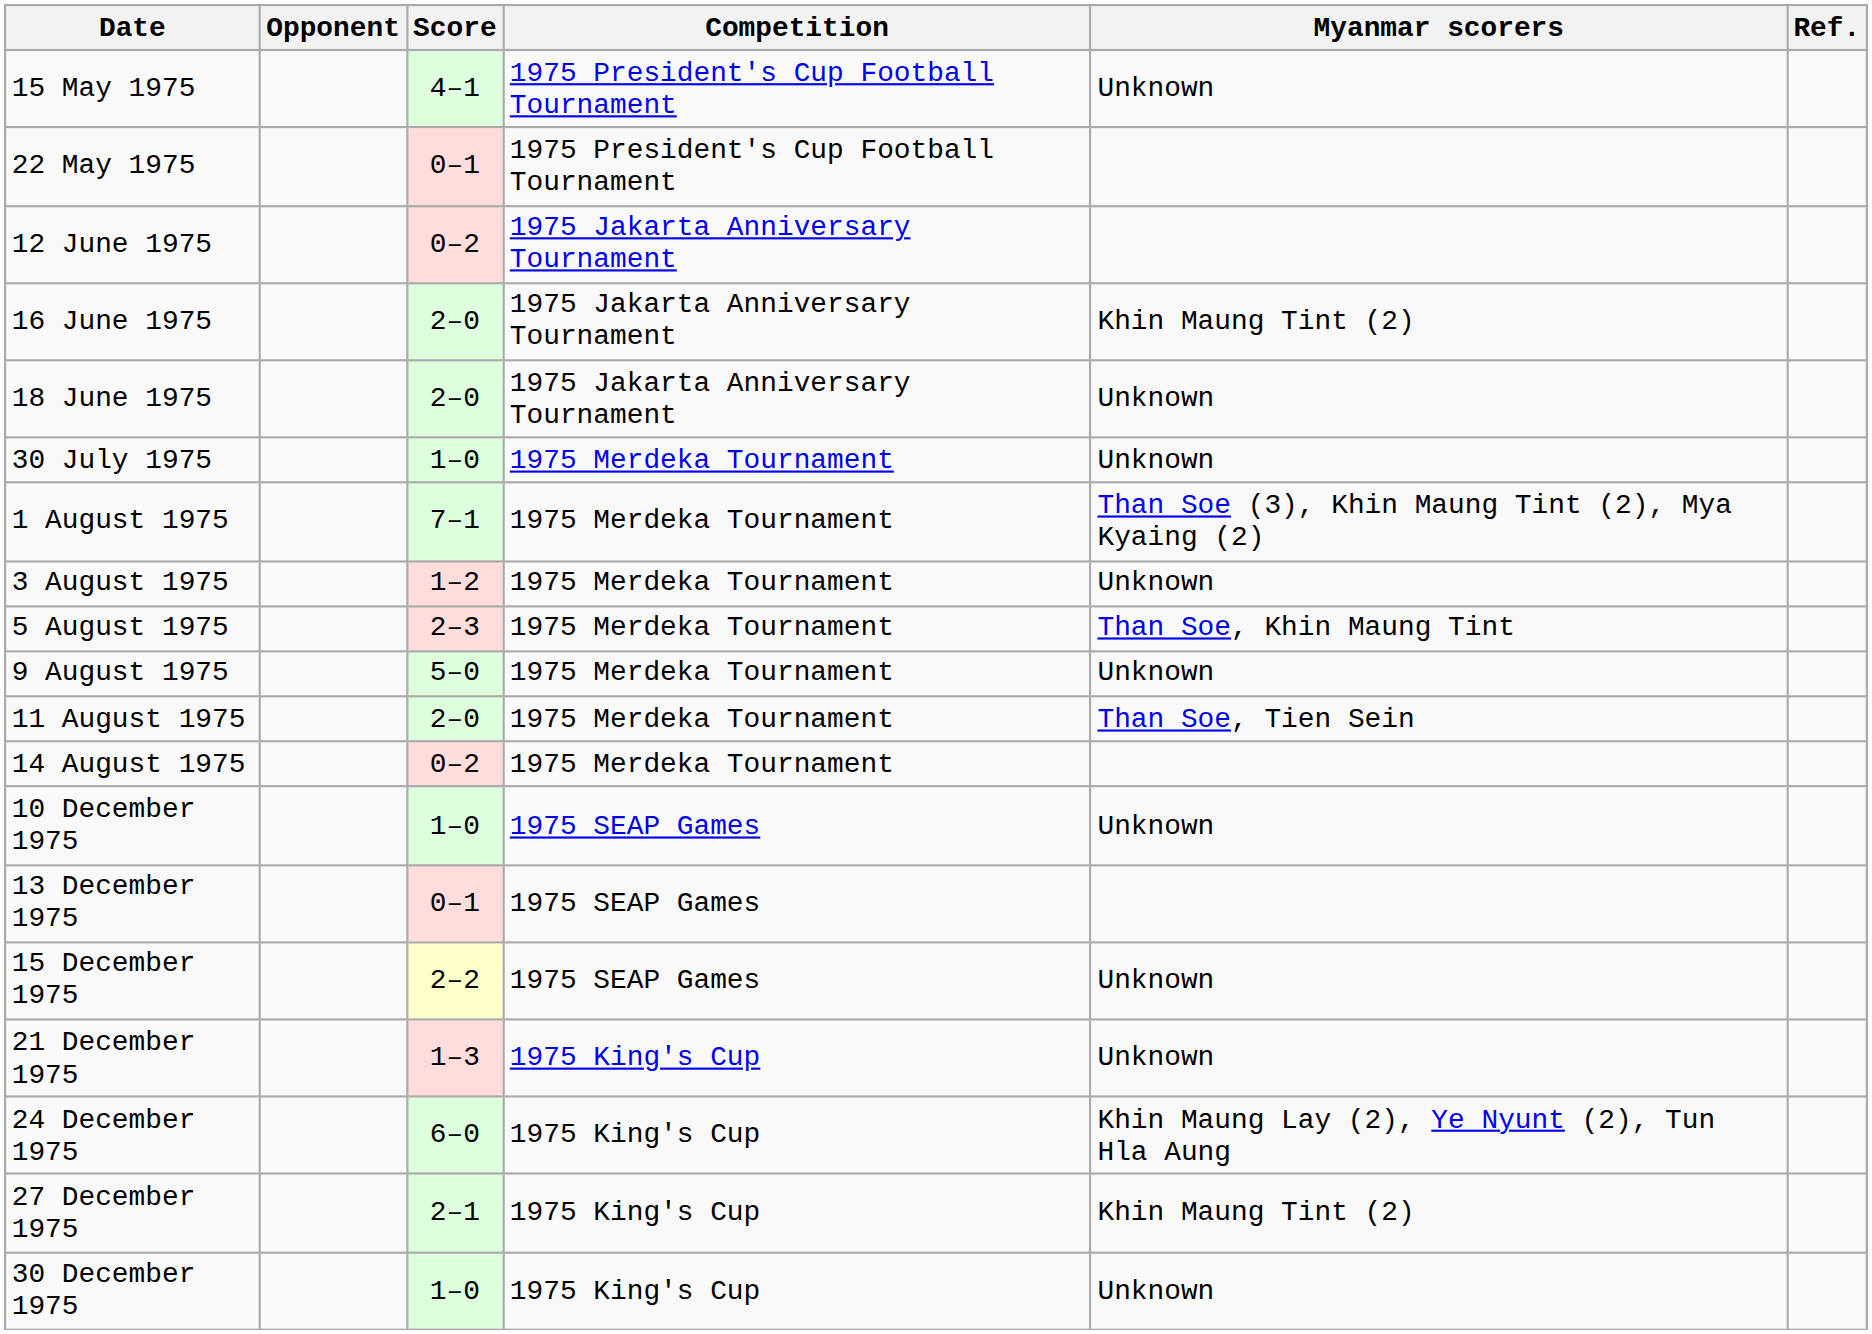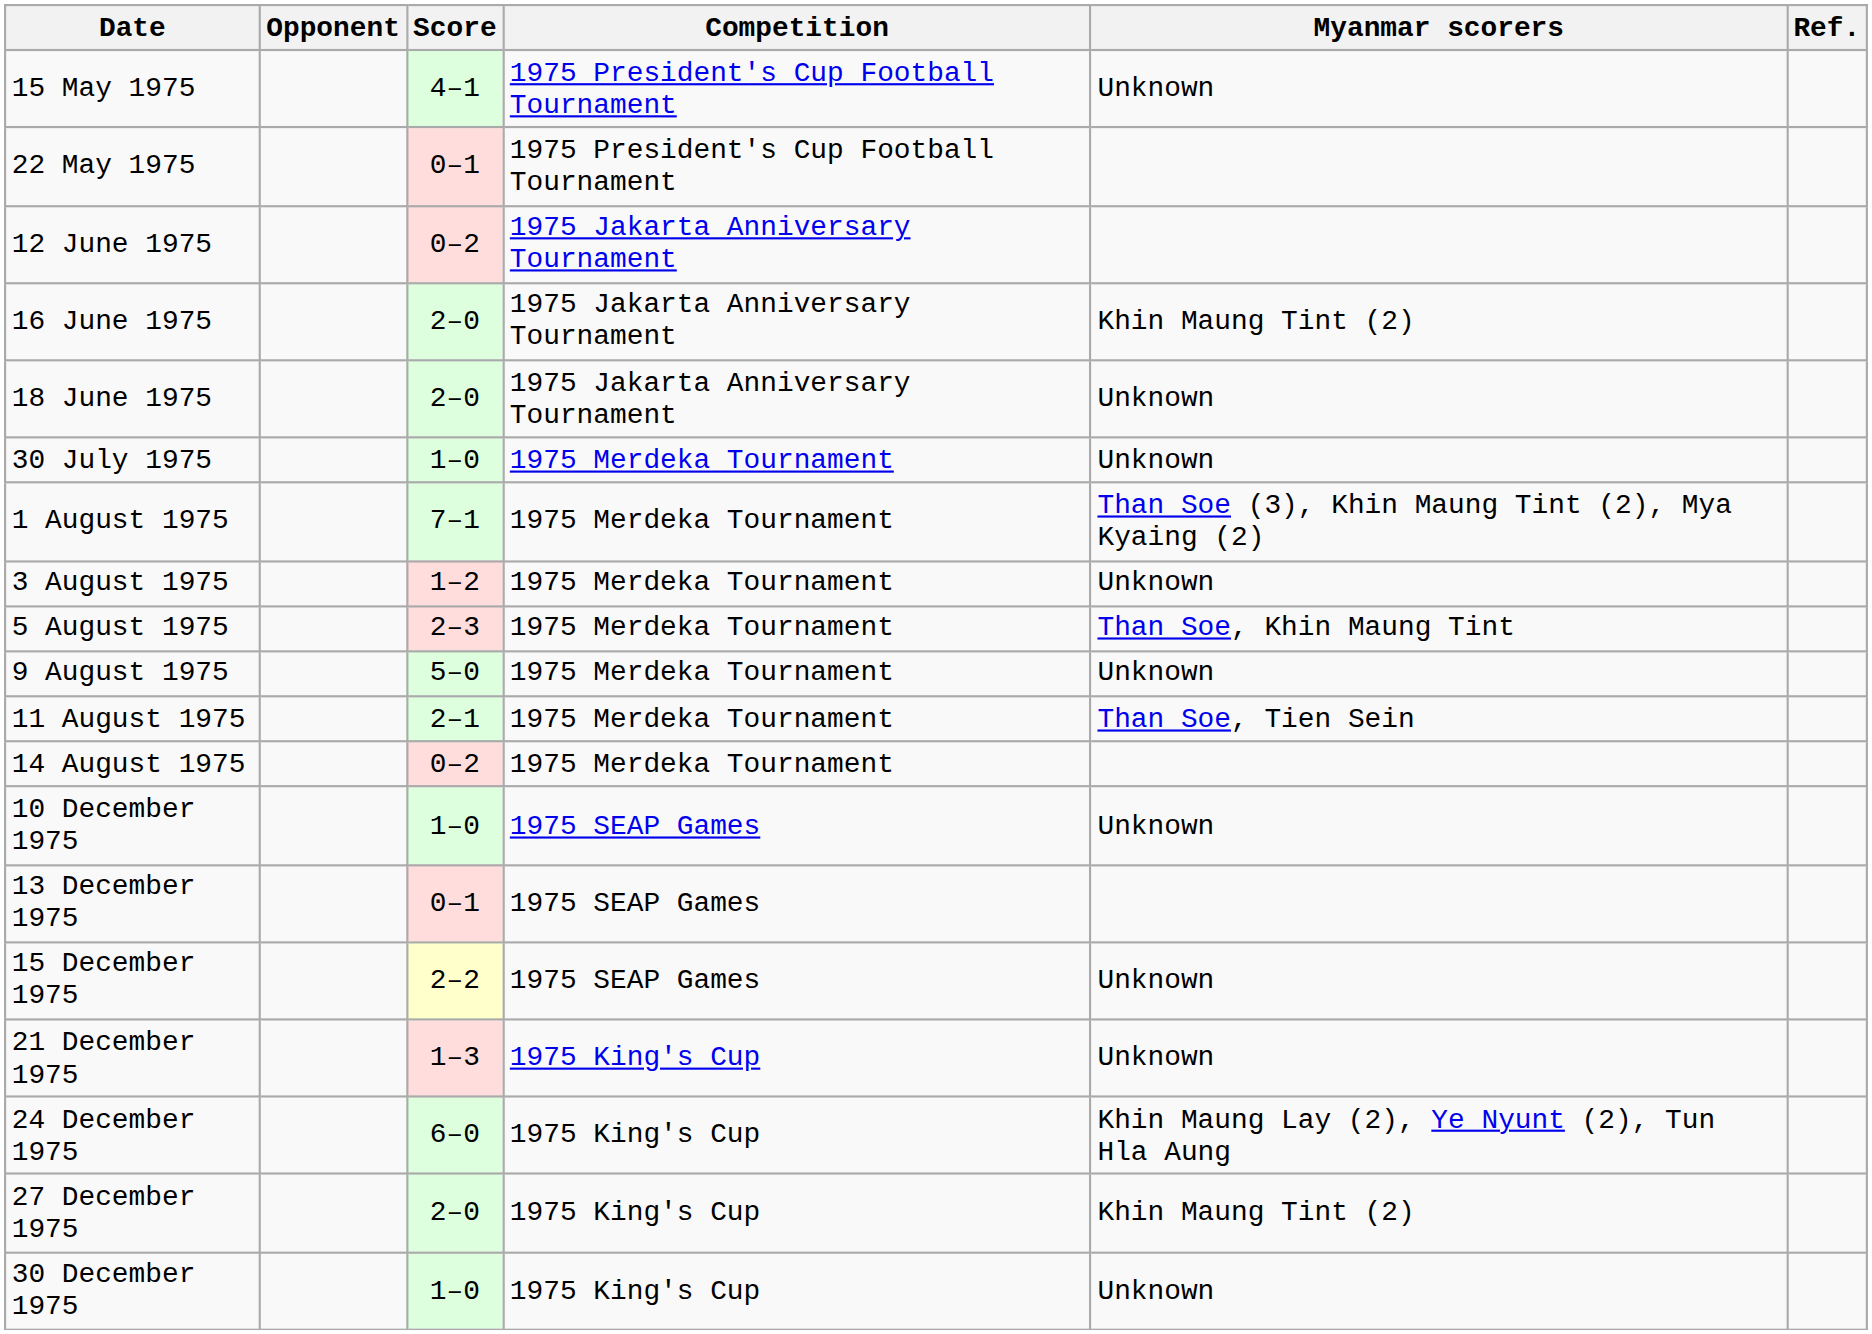11 August 1975 | Score: 2–0 -> 2–1
27 December 1975 | Score: 2–1 -> 2–0
